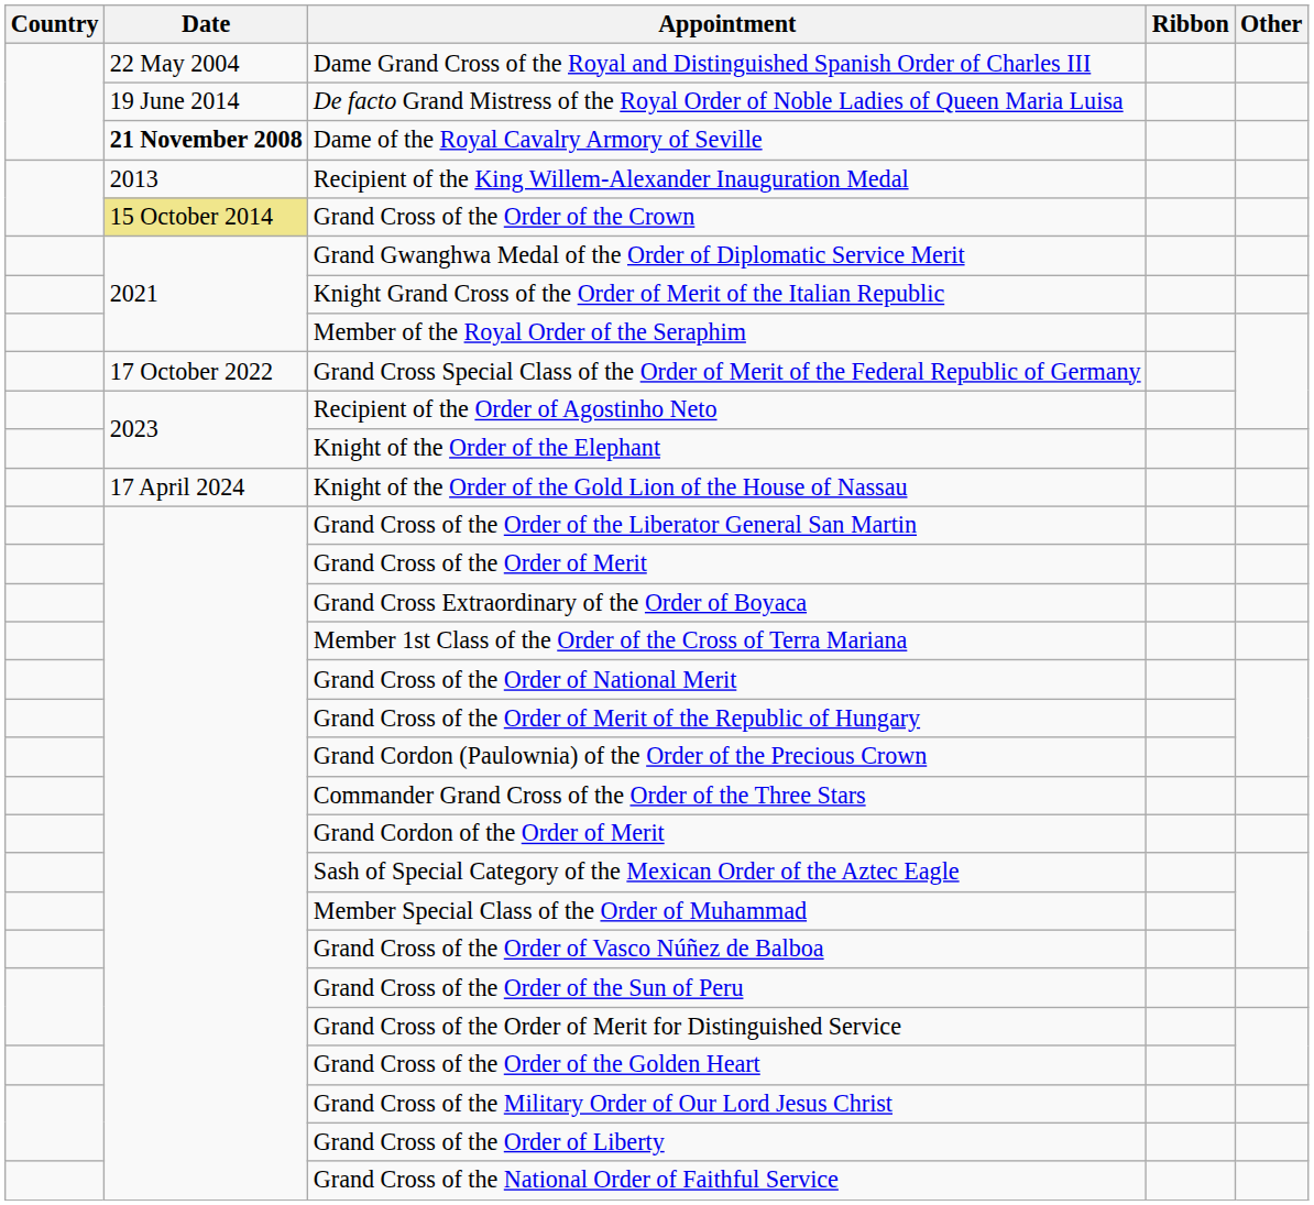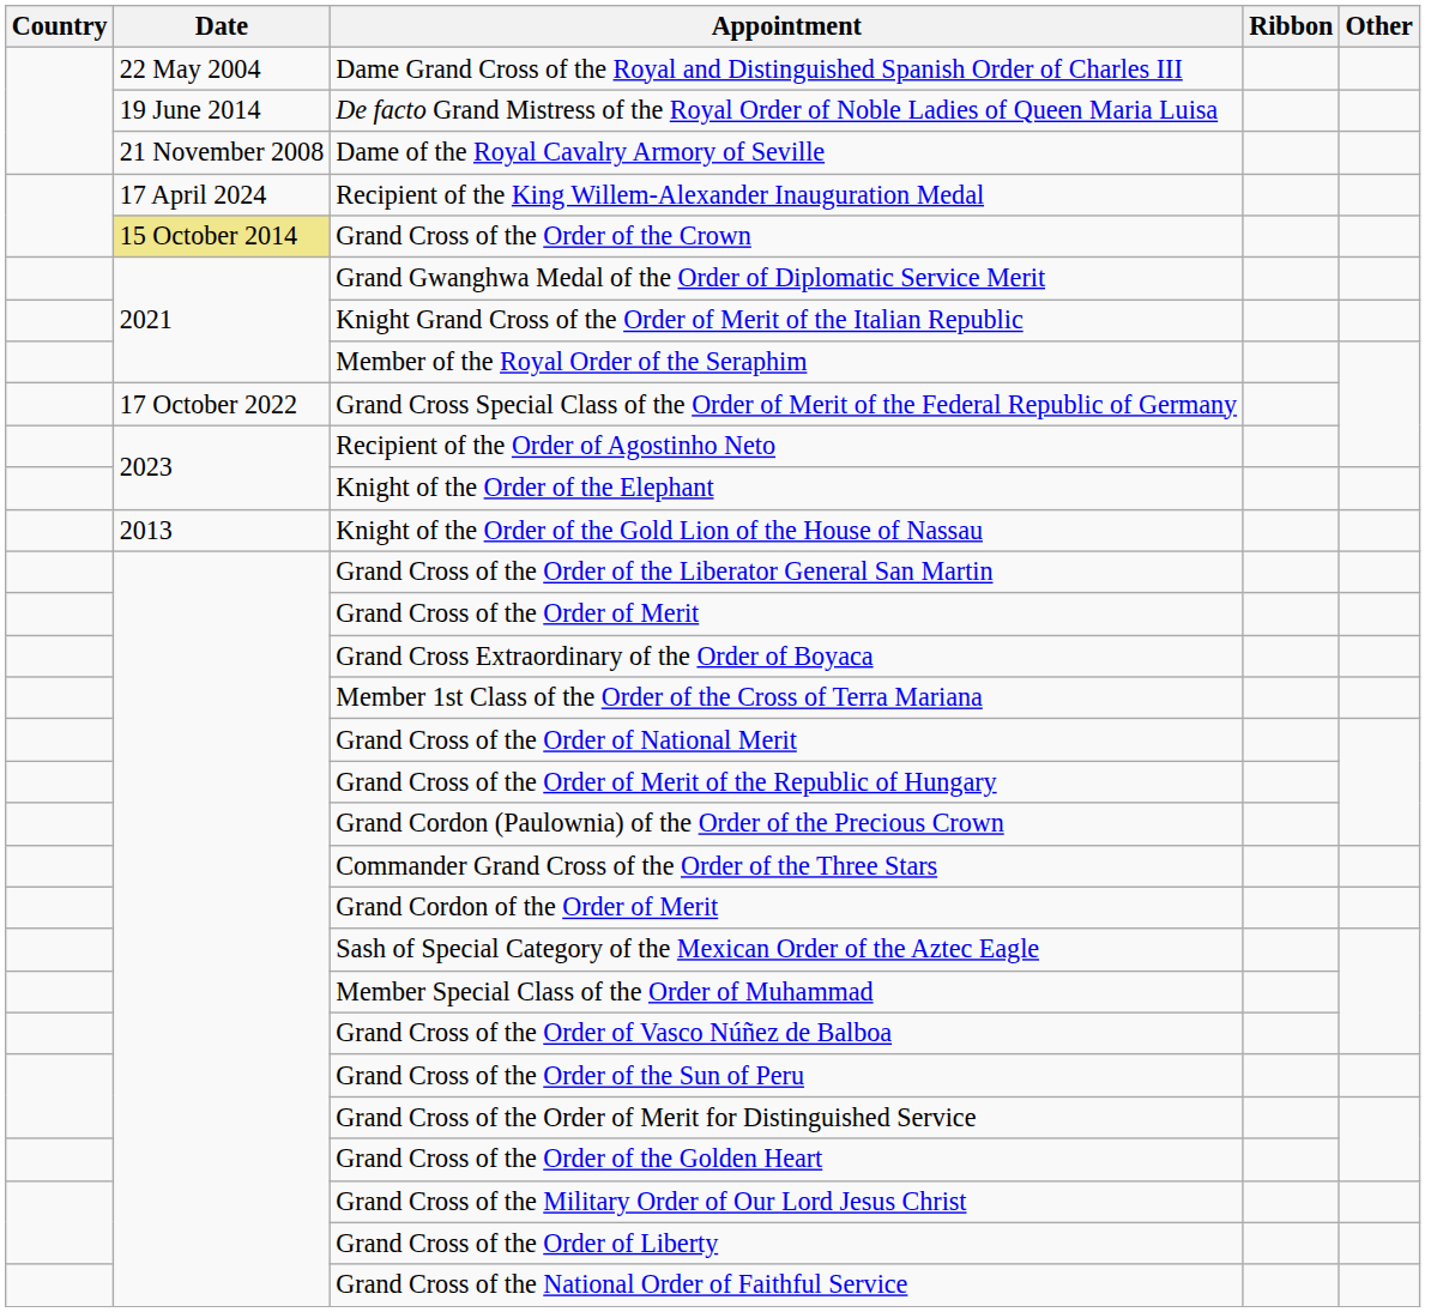Dame of the Royal Cavalry Armory of Seville | Date: bold -> normal
Recipient of the King Willem-Alexander Inauguration Medal | Date: 2013 -> 17 April 2024
Knight of the Order of the Gold Lion of the House of Nassau | Date: 17 April 2024 -> 2013
